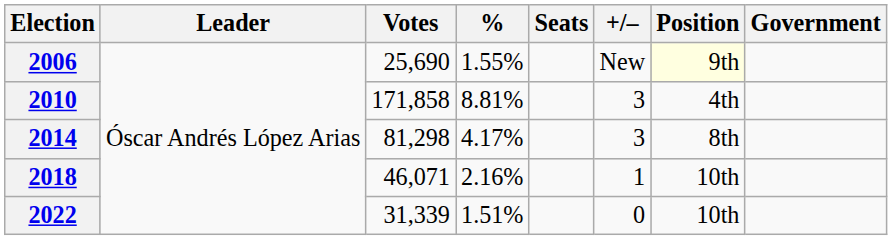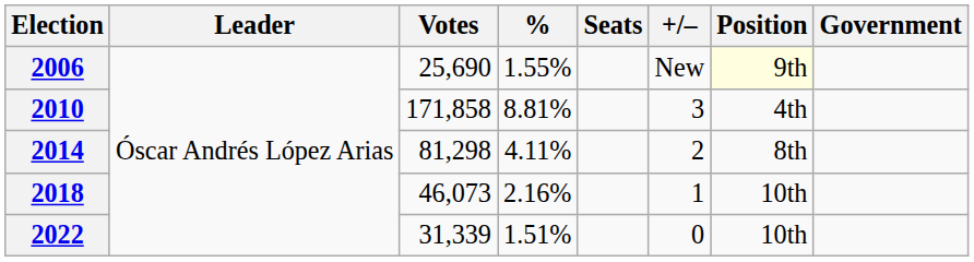2014 | %: 4.17% -> 4.11%
2014 | +/–: 3 -> 2
2018 | Votes: 46,071 -> 46,073
